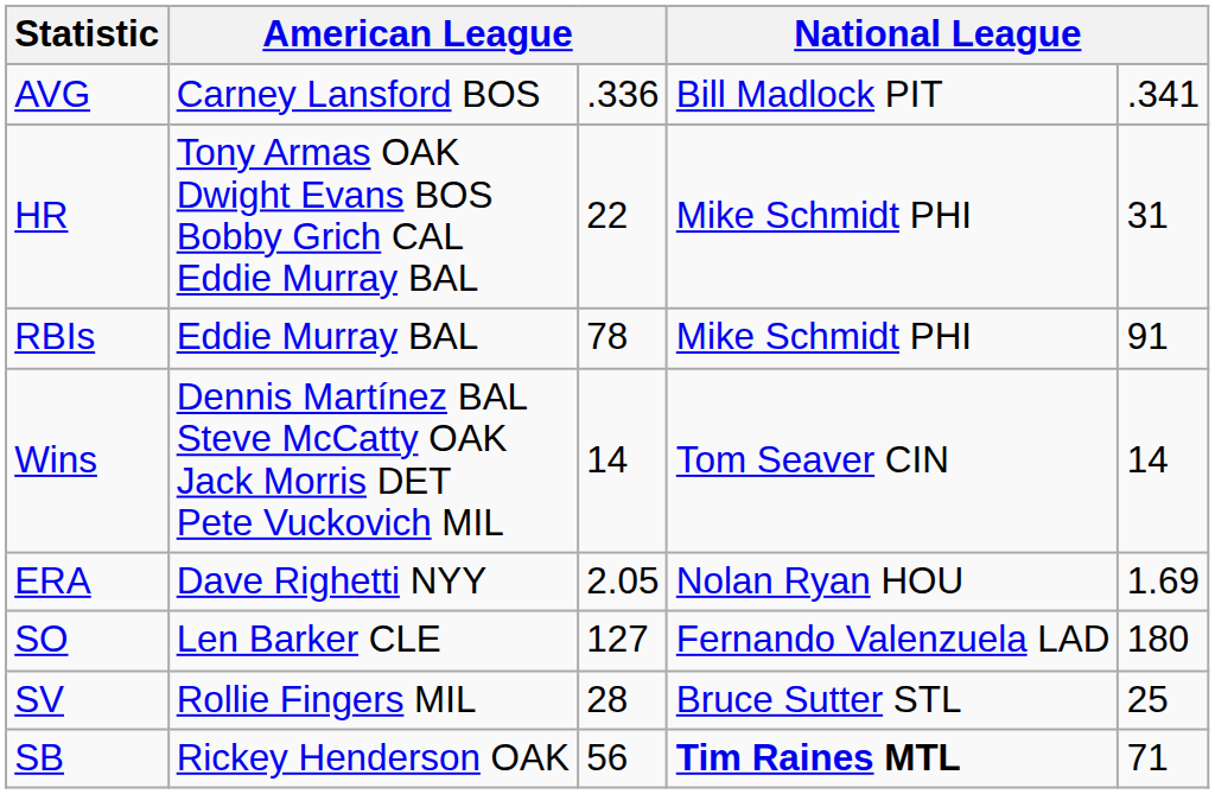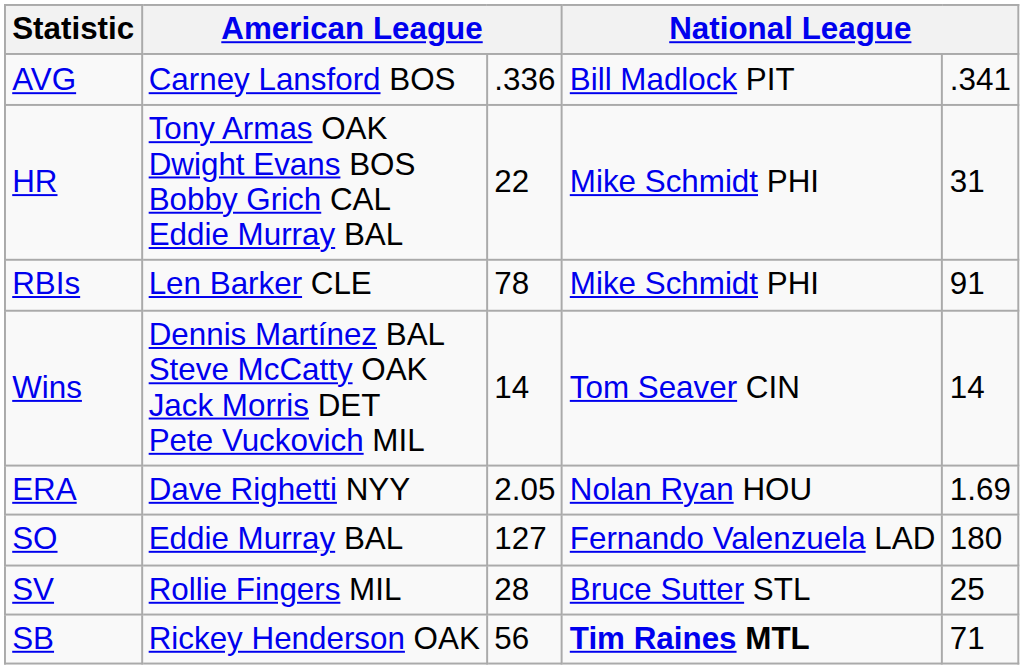RBIs | column 2: Eddie Murray BAL -> Len Barker CLE
SO | column 2: Len Barker CLE -> Eddie Murray BAL
